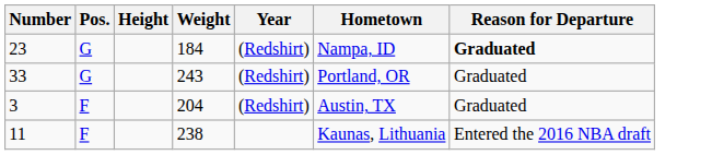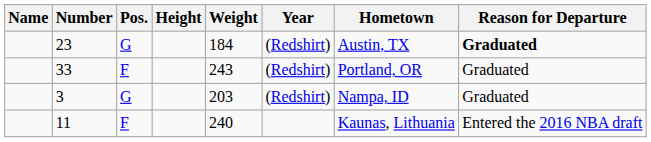+ column: Name
23 | Hometown: Nampa, ID -> Austin, TX
33 | Pos.: G -> F
3 | Pos.: F -> G
3 | Weight: 204 -> 203
3 | Hometown: Austin, TX -> Nampa, ID
11 | Weight: 238 -> 240
